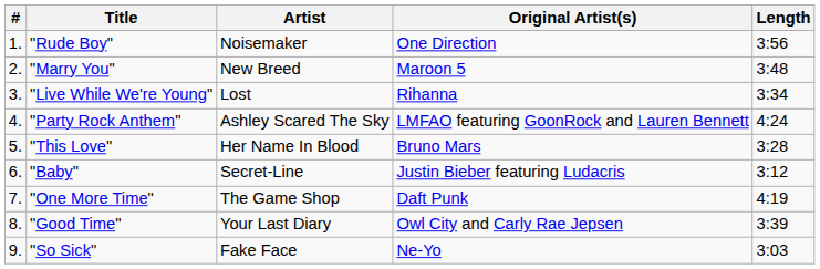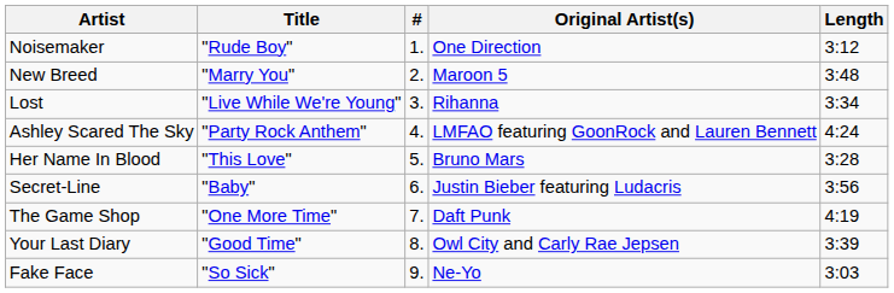columns swapped: # <-> Artist
"Rude Boy" | Length: 3:56 -> 3:12
"Baby" | Length: 3:12 -> 3:56
